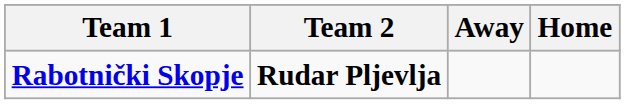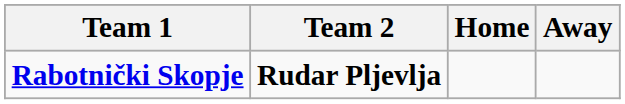columns swapped: Home <-> Away
